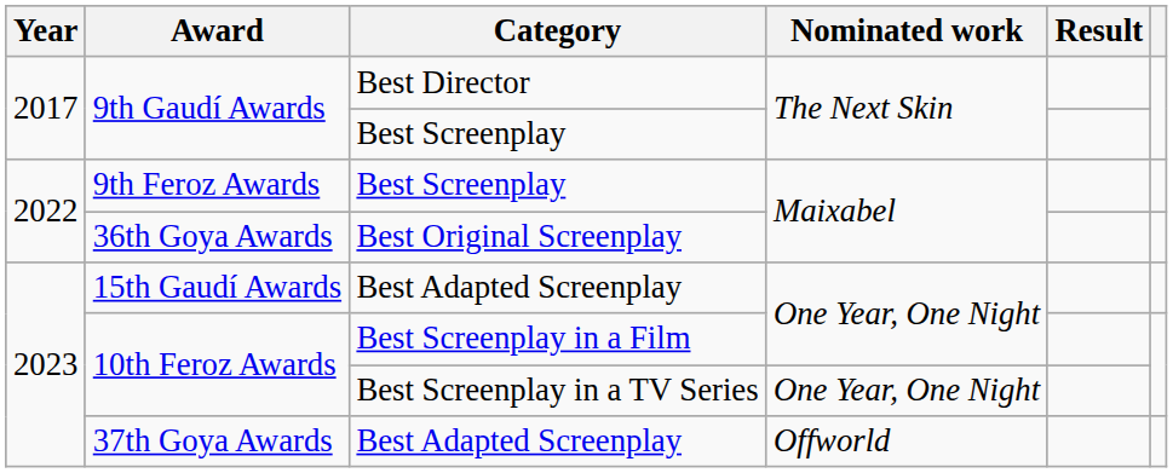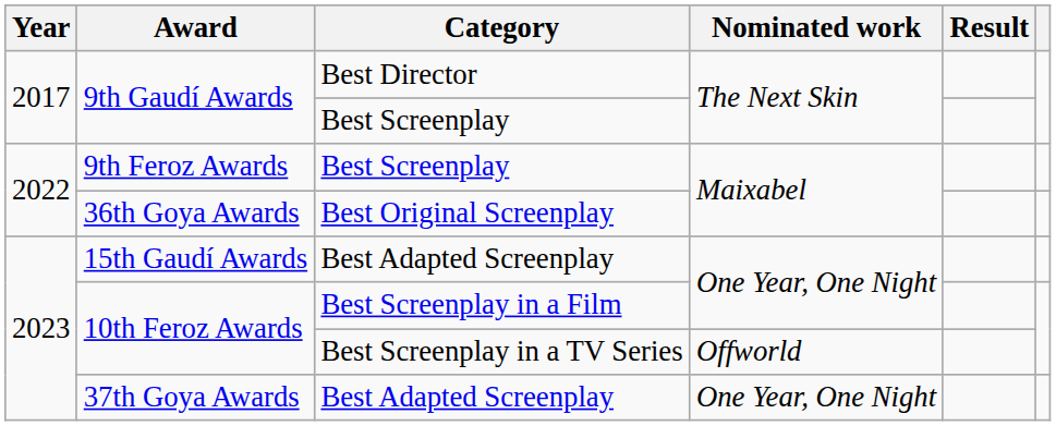10th Feroz Awards / Best Screenplay in a TV Series | Nominated work: One Year, One Night -> Offworld
37th Goya Awards | Nominated work: Offworld -> One Year, One Night
